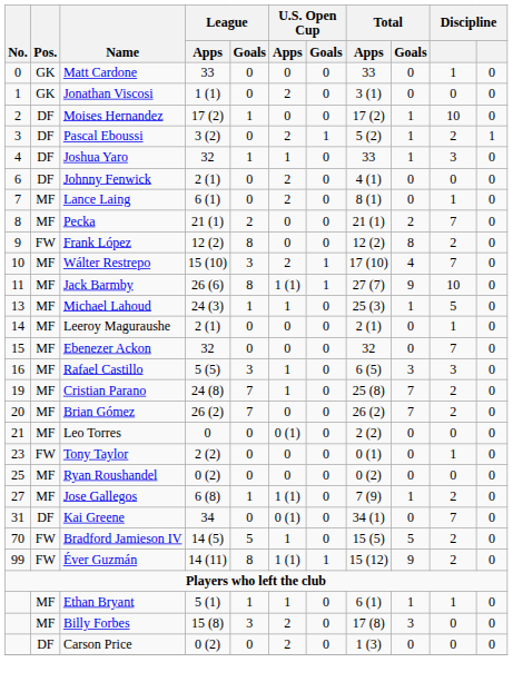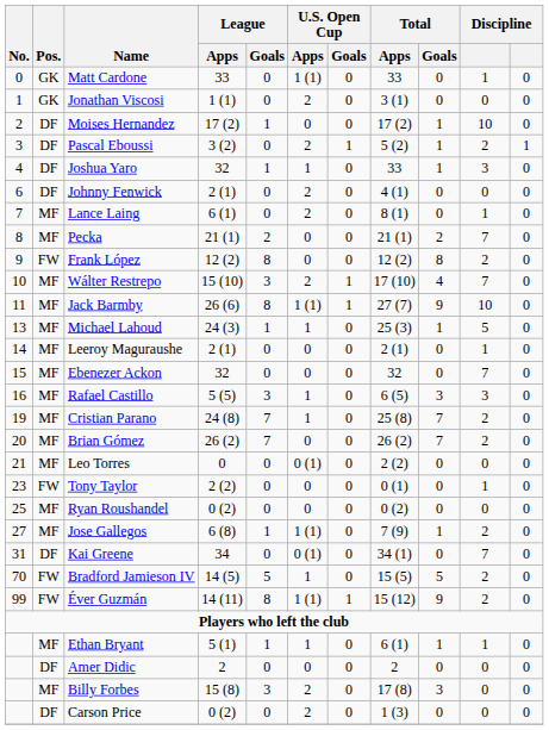Matt Cardone | U.S. Open Cup / Apps: 0 -> 1 (1)
+ row: DF | Amer Didic | 2 | 0 | 0 | 0 | 2 | 0 | 0 | 0
